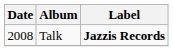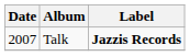Talk | Date: 2008 -> 2007
